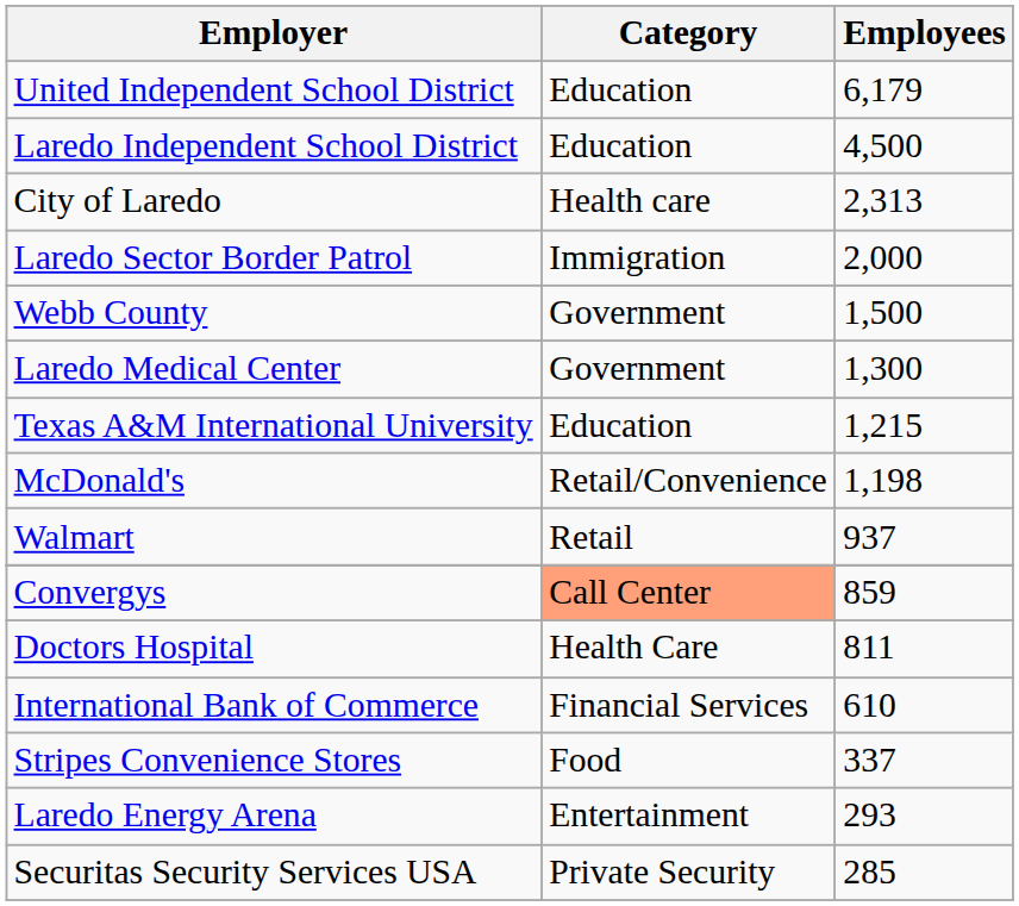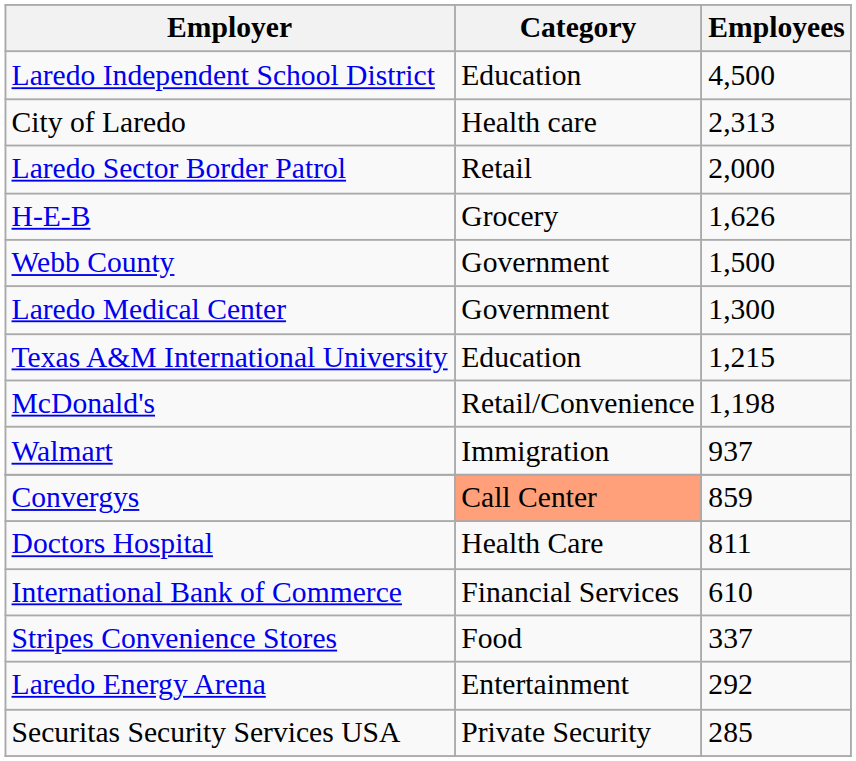- row: United Independent School District | Education | 6,179
Laredo Sector Border Patrol | Category: Immigration -> Retail
+ row: H-E-B | Grocery | 1,626
Walmart | Category: Retail -> Immigration
Laredo Energy Arena | Employees: 293 -> 292
